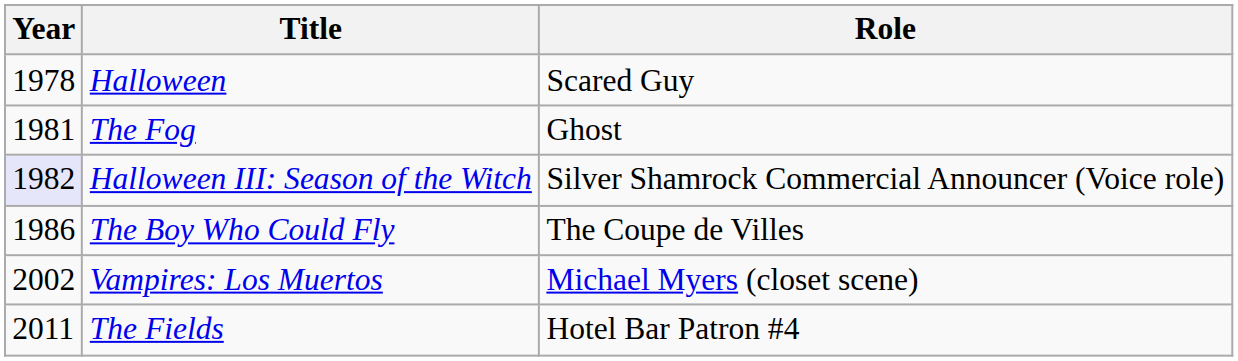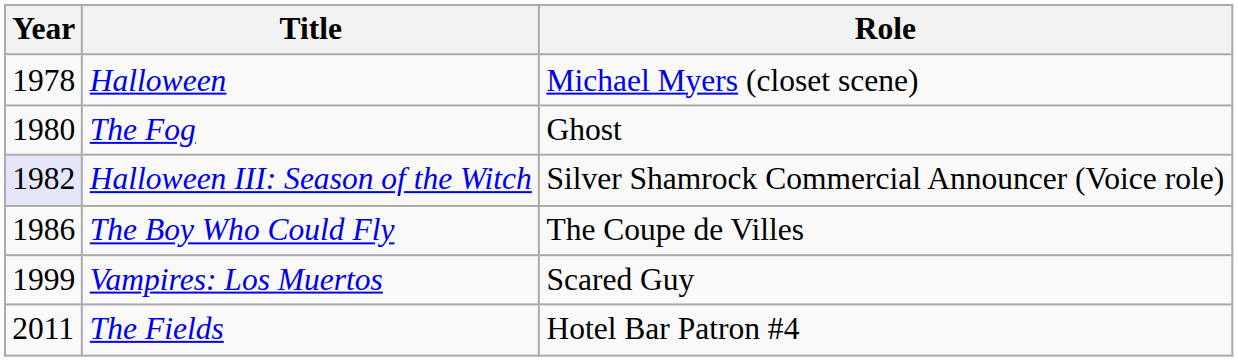Halloween | Role: Scared Guy -> Michael Myers (closet scene)
The Fog | Year: 1981 -> 1980
Vampires: Los Muertos | Year: 2002 -> 1999
Vampires: Los Muertos | Role: Michael Myers (closet scene) -> Scared Guy
